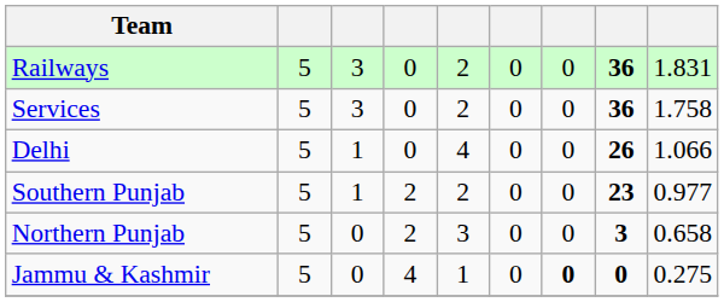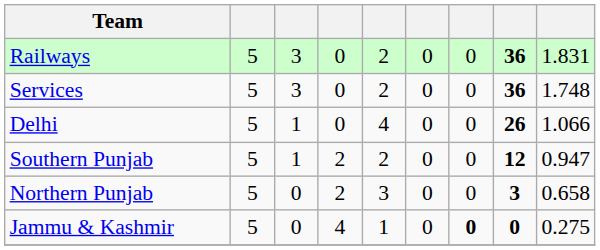Services | column 9: 1.758 -> 1.748
Southern Punjab | column 8: 23 -> 12
Southern Punjab | column 9: 0.977 -> 0.947
